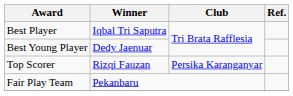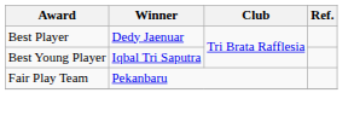Best Player | Winner: Iqbal Tri Saputra -> Dedy Jaenuar
Best Young Player | Winner: Dedy Jaenuar -> Iqbal Tri Saputra
- row: Top Scorer | Rizqi Fauzan | Persika Karanganyar
